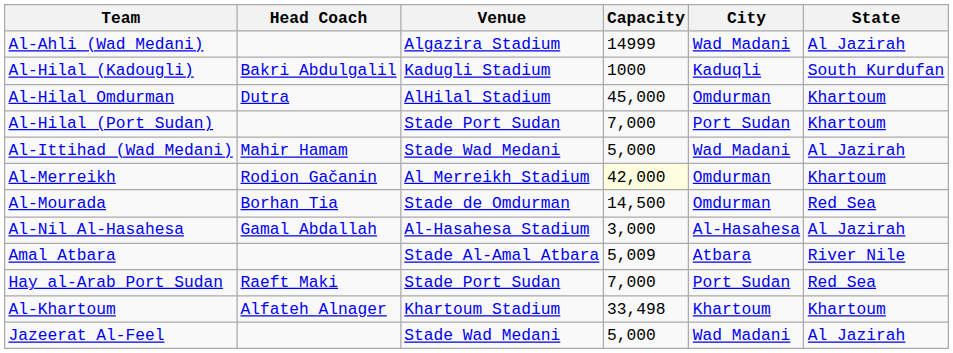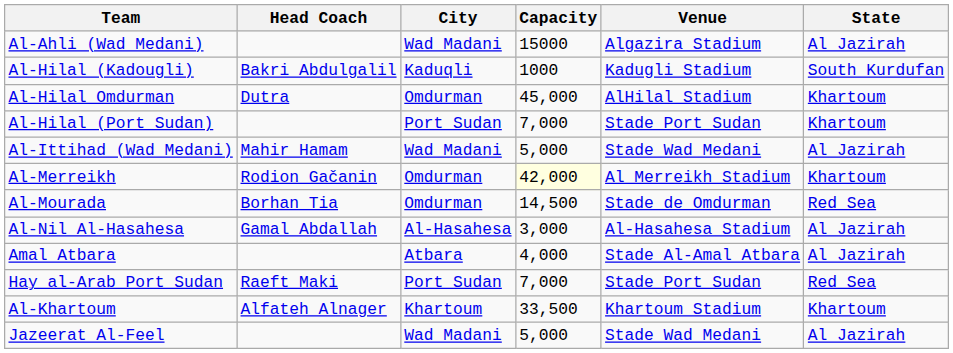columns swapped: Venue <-> City
Al-Ahli (Wad Medani) | Capacity: 14999 -> 15000
Amal Atbara | Capacity: 5,009 -> 4,000
Amal Atbara | State: River Nile -> Al Jazirah
Al-Khartoum | Capacity: 33,498 -> 33,500
